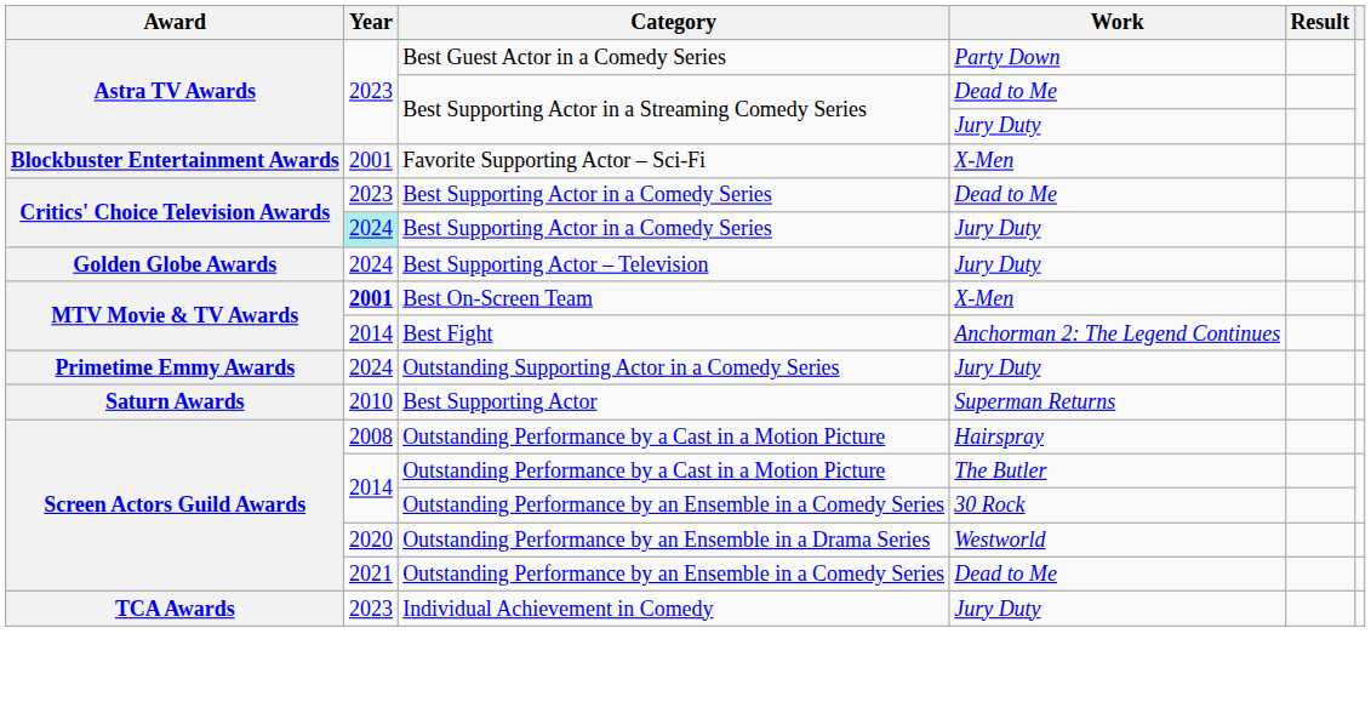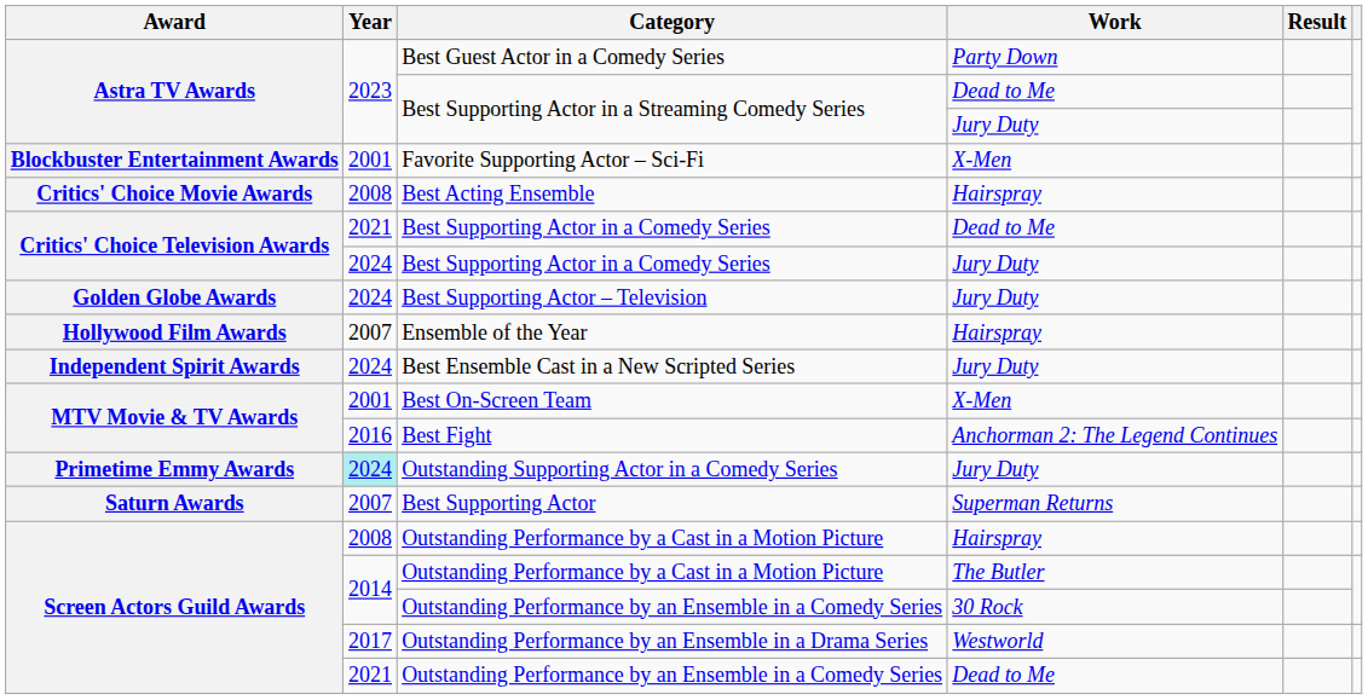+ row: Critics' Choice Movie Awards | 2008 | Best Acting Ensemble | Hairspray
Best Supporting Actor in a Comedy Series / Dead to Me | Year: 2023 -> 2021
Best Supporting Actor in a Comedy Series / Jury Duty | Year: paleturquoise background -> no background
+ row: Hollywood Film Awards | 2007 | Ensemble of the Year | Hairspray
+ row: Independent Spirit Awards | 2024 | Best Ensemble Cast in a New Scripted Series | Jury Duty
Best On-Screen Team | Year: bold -> normal
Best Fight | Year: 2014 -> 2016
Outstanding Supporting Actor in a Comedy Series | Year: no background -> paleturquoise background
Best Supporting Actor | Year: 2010 -> 2007
Outstanding Performance by an Ensemble in a Drama Series | Year: 2020 -> 2017
- row: TCA Awards | 2023 | Individual Achievement in Comedy | Jury Duty
